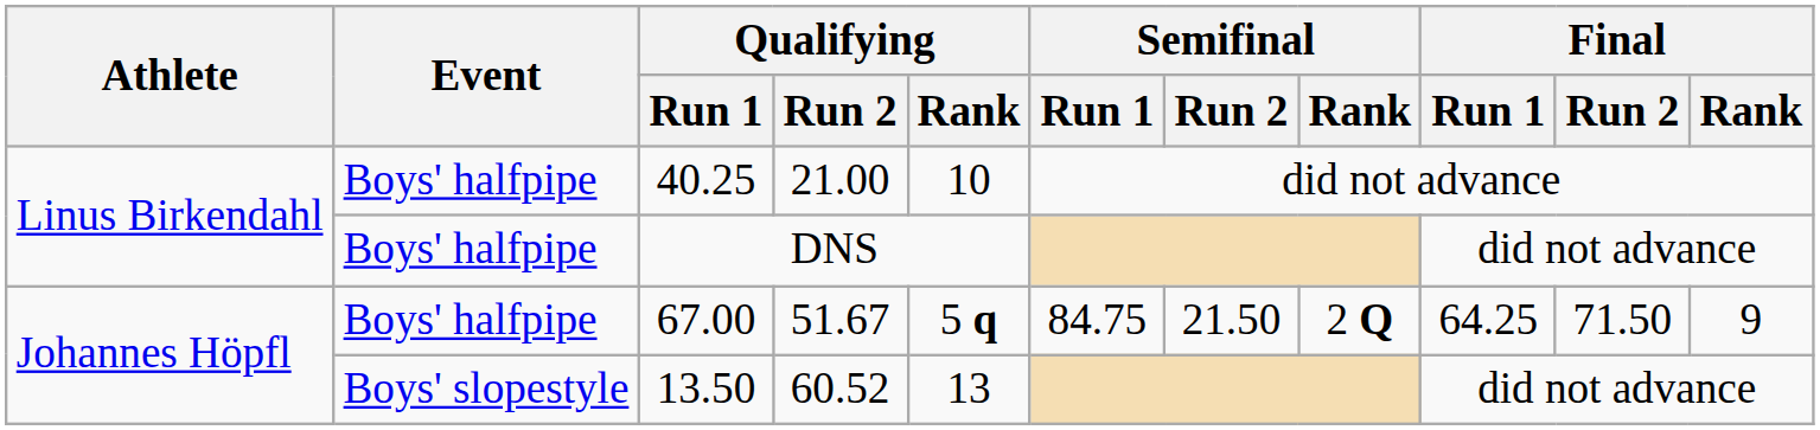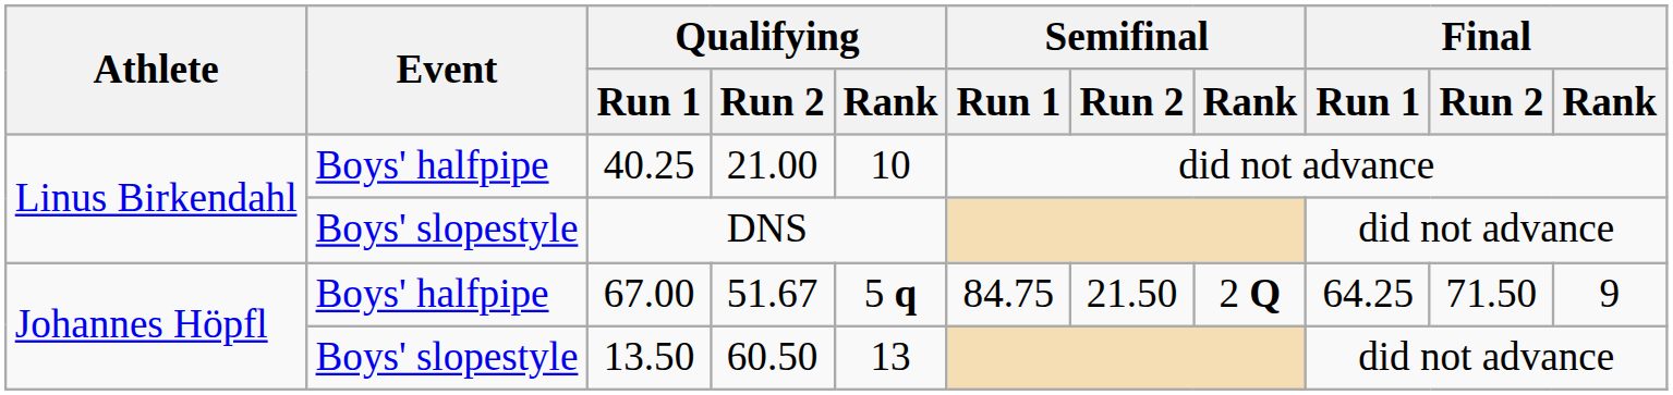DNS | Event: Boys' halfpipe -> Boys' slopestyle
13.50 | Qualifying / Run 2: 60.52 -> 60.50
